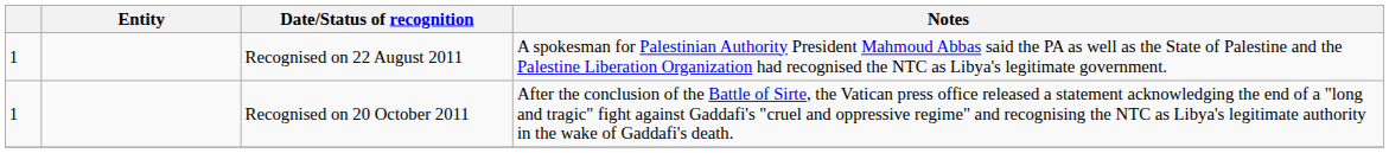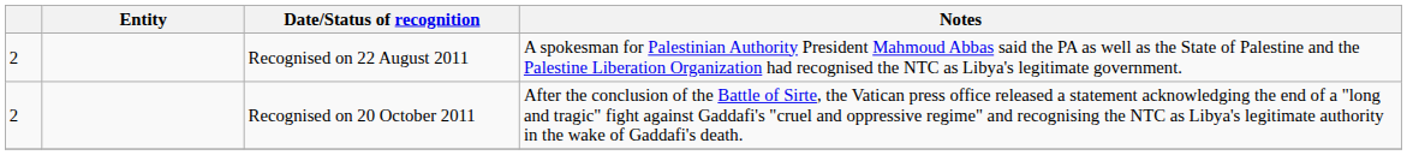Recognised on 22 August 2011 | column 1: 1 -> 2
Recognised on 20 October 2011 | column 1: 1 -> 2
